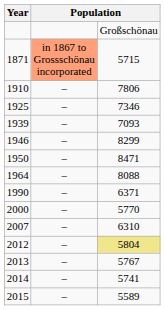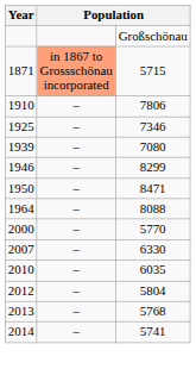1939 | column 3: 7093 -> 7080
- row: 1990 | – | 6371
2007 | column 3: 6310 -> 6330
+ row: 2010 | – | 6035
2012 | column 3: khaki background -> no background
2013 | column 3: 5767 -> 5768
- row: 2015 | – | 5589
